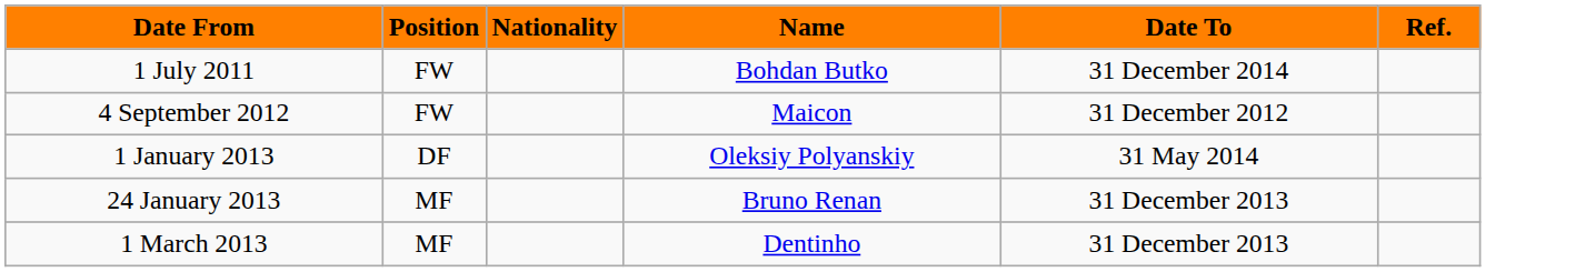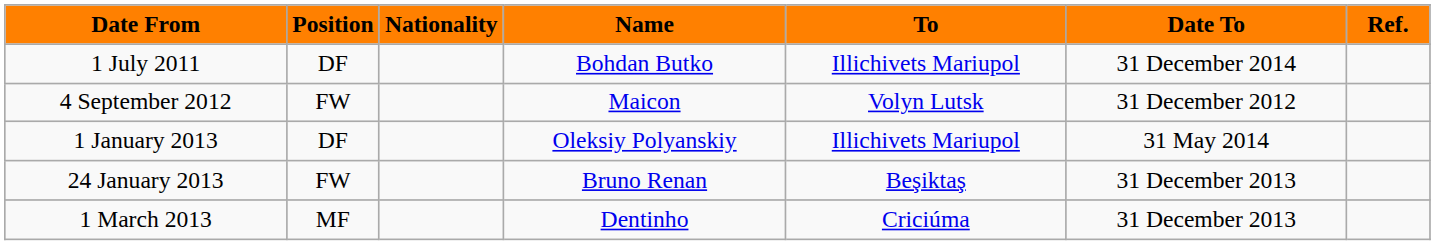+ column: To | Illichivets Mariupol | Volyn Lutsk | Illichivets Mariupol | Beşiktaş | Criciúma
1 July 2011 | Position: FW -> DF
24 January 2013 | Position: MF -> FW
